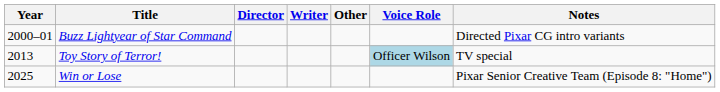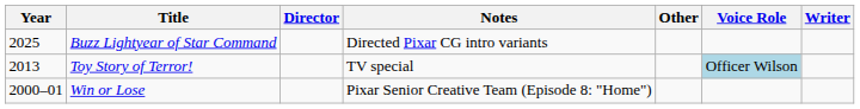columns swapped: Writer <-> Notes
Buzz Lightyear of Star Command | Year: 2000–01 -> 2025
Win or Lose | Year: 2025 -> 2000–01
